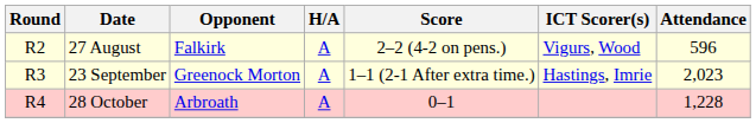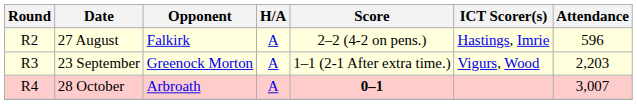27 August | ICT Scorer(s): Vigurs, Wood -> Hastings, Imrie
23 September | ICT Scorer(s): Hastings, Imrie -> Vigurs, Wood
23 September | Attendance: 2,023 -> 2,203
28 October | Score: normal -> bold
28 October | Attendance: 1,228 -> 3,007
